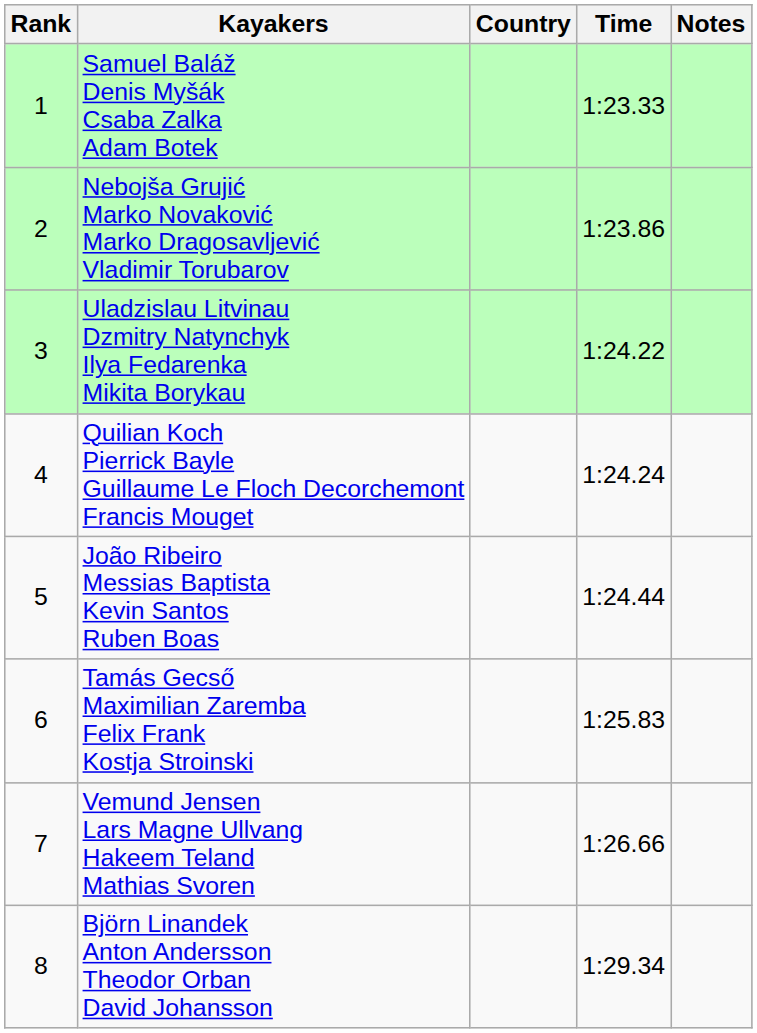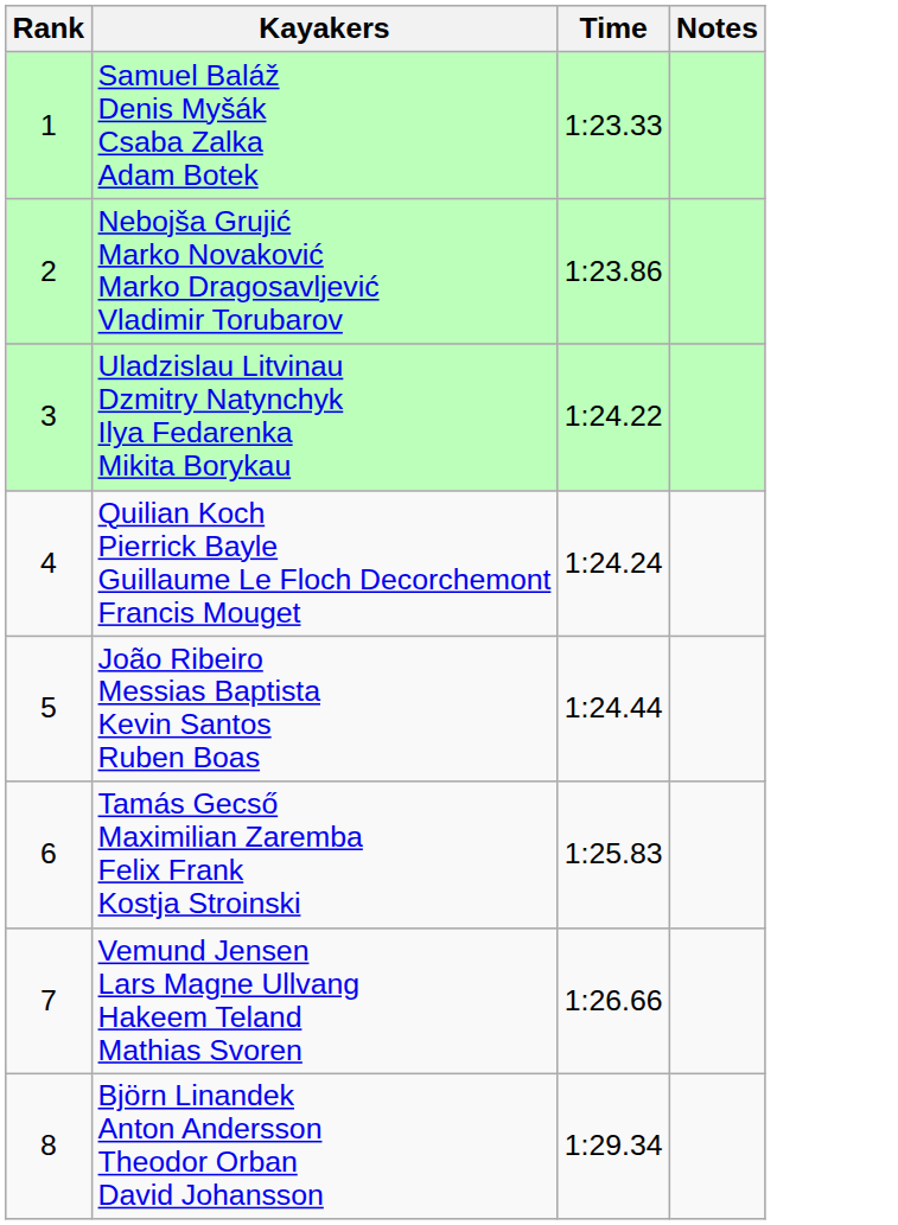- column: Country
